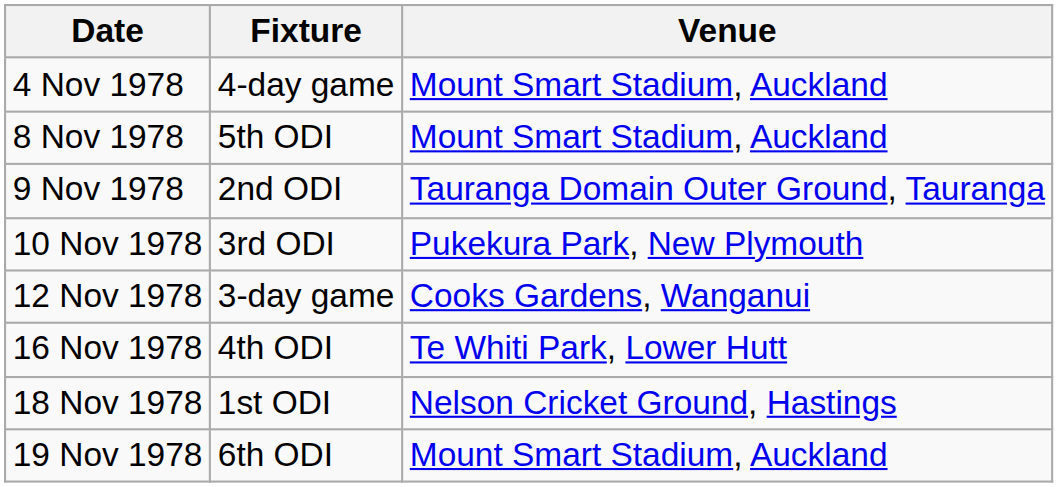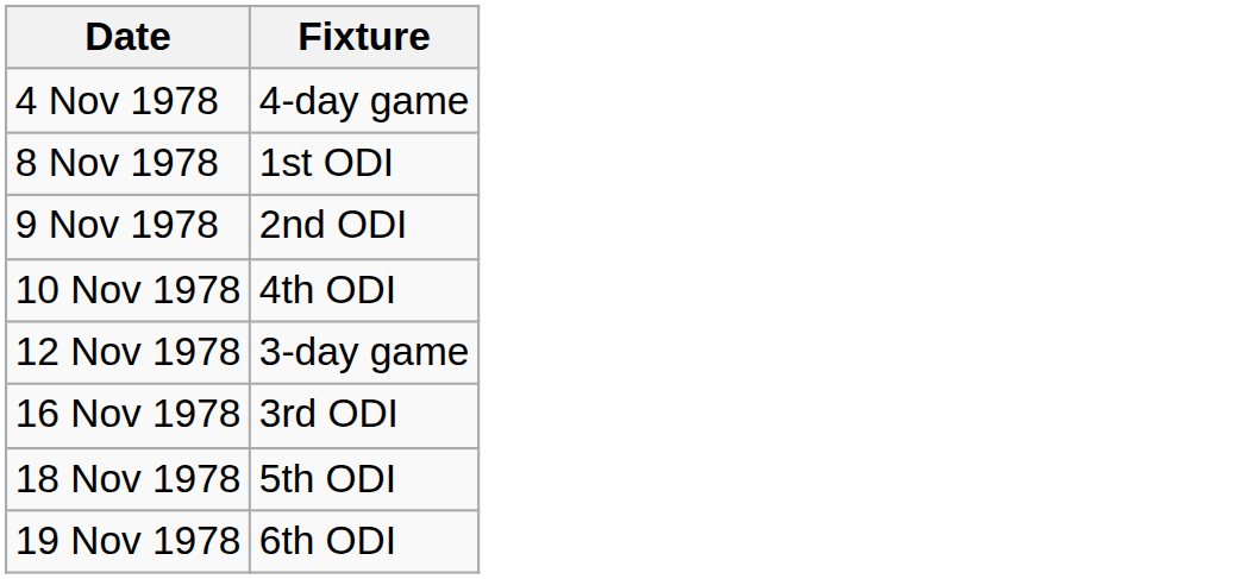- column: Venue | Mount Smart Stadium, Auckland | Mount Smart Stadium, Auckland | Tauranga Domain Outer Ground, Tauranga | Pukekura Park, New Plymouth | Cooks Gardens, Wanganui | Te Whiti Park, Lower Hutt | Nelson Cricket Ground, Hastings | Mount Smart Stadium, Auckland
8 Nov 1978 | Fixture: 5th ODI -> 1st ODI
10 Nov 1978 | Fixture: 3rd ODI -> 4th ODI
16 Nov 1978 | Fixture: 4th ODI -> 3rd ODI
18 Nov 1978 | Fixture: 1st ODI -> 5th ODI
